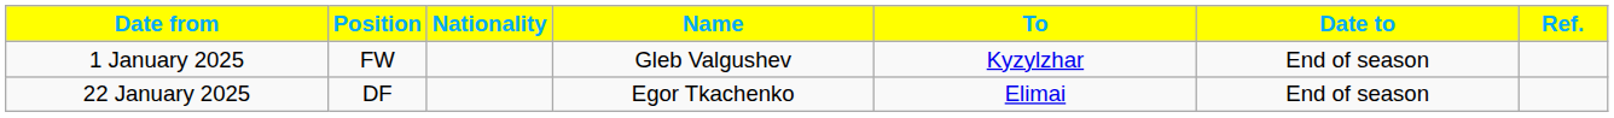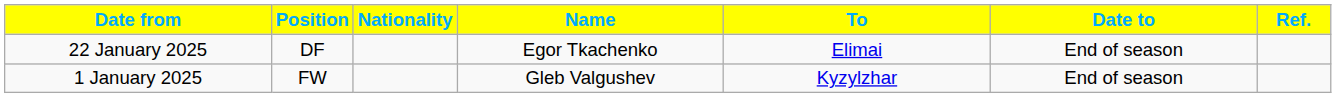rows swapped: 1 January 2025 <-> 22 January 2025
